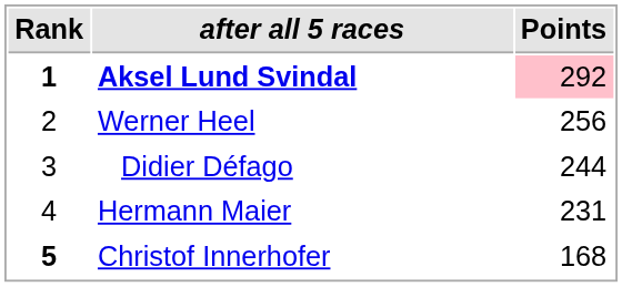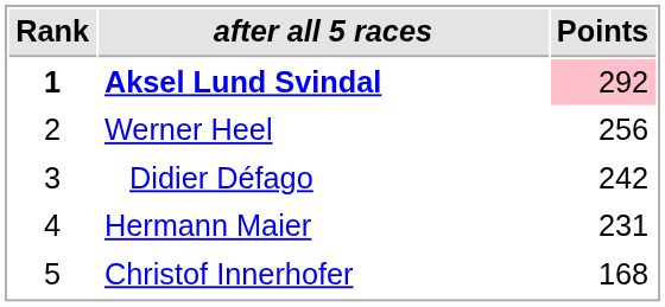Didier Défago | Points: 244 -> 242
Christof Innerhofer | Rank: bold -> normal
